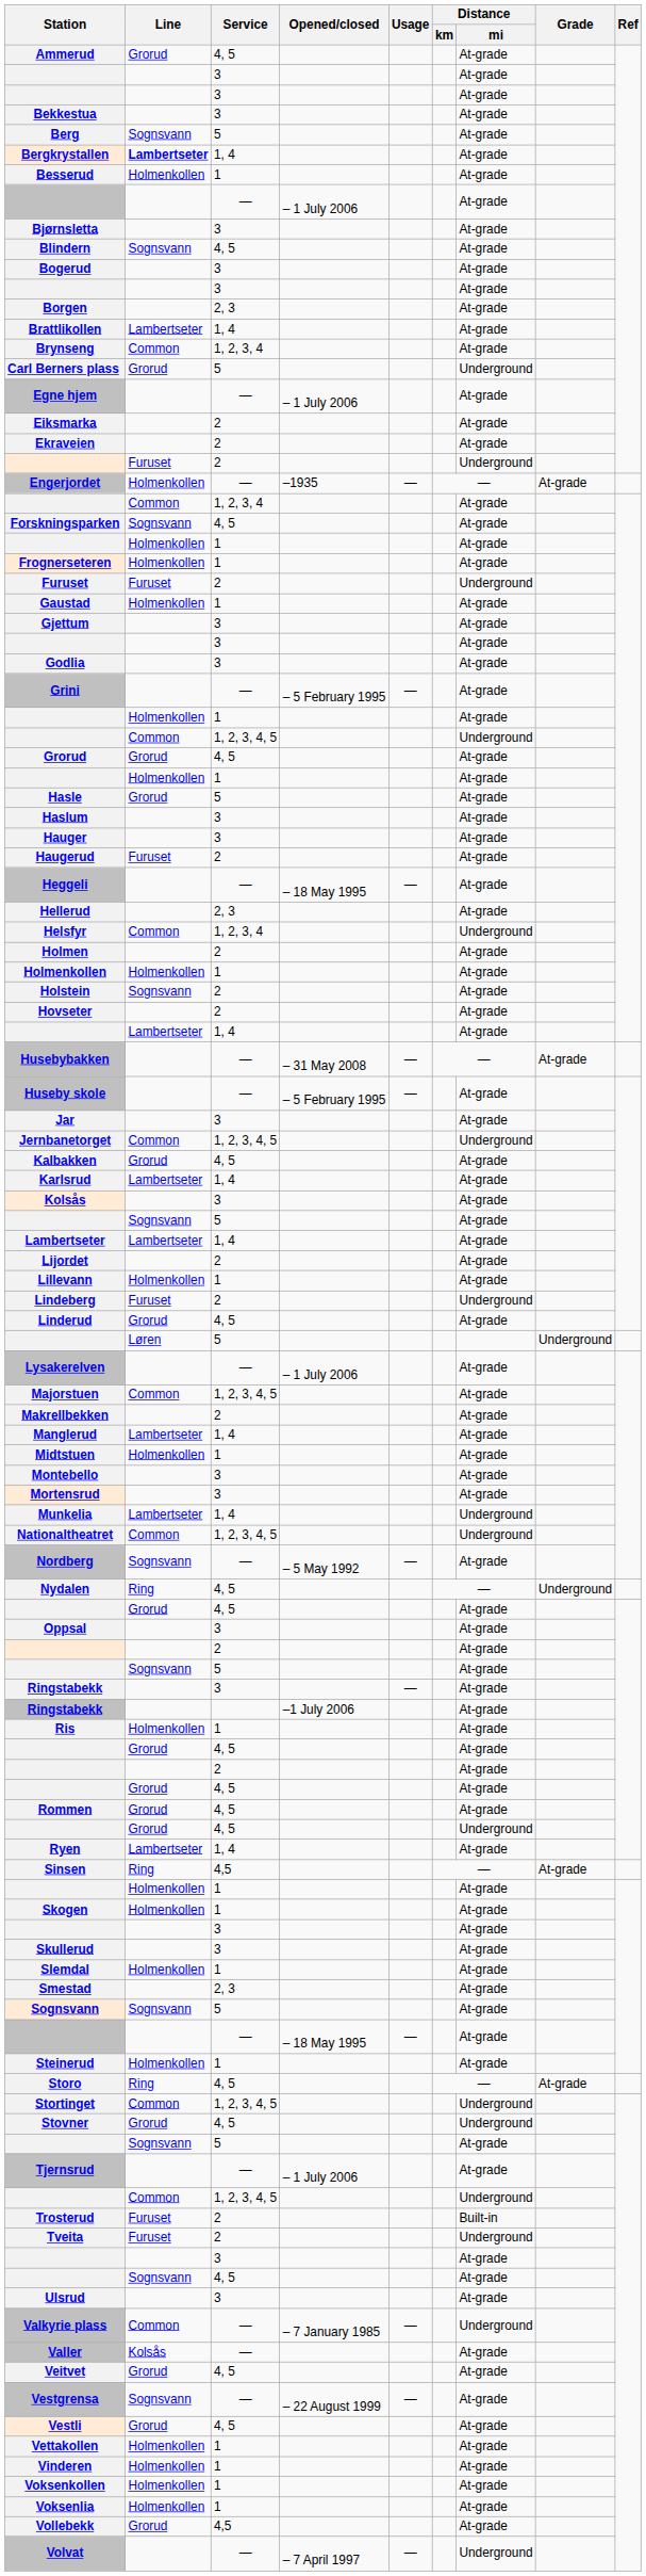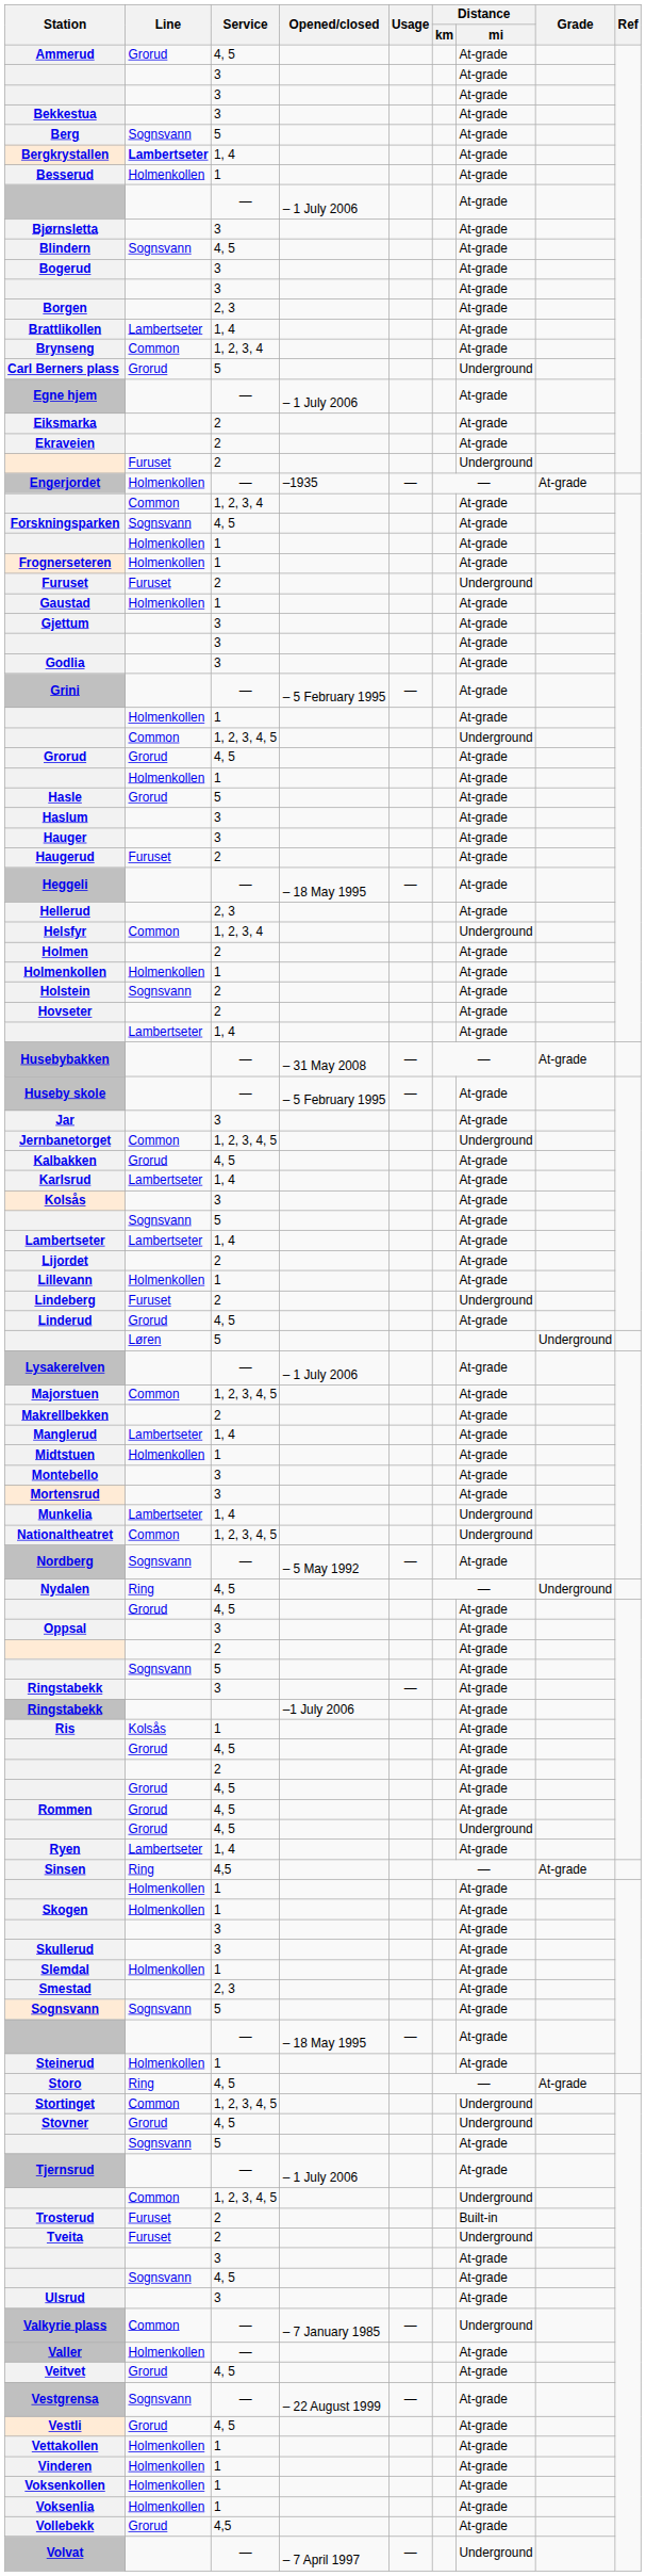Ris | Line: Holmenkollen -> Kolsås
Valler | Line: Kolsås -> Holmenkollen
